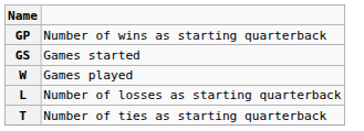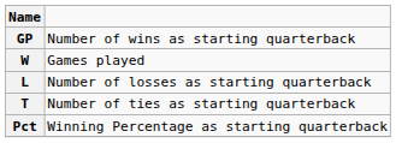- row: GS | Games started
+ row: Pct | Winning Percentage as starting quarterback
